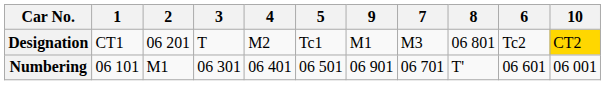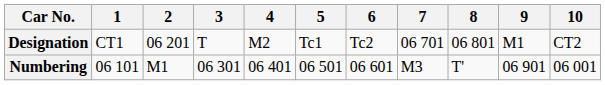columns swapped: 6 <-> 9
Designation | 7: M3 -> 06 701
Designation | 10: gold background -> no background
Numbering | 7: 06 701 -> M3
